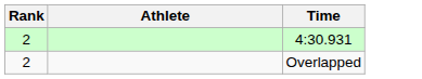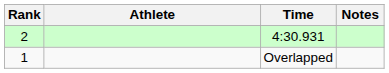+ column: Notes
Overlapped | Rank: 2 -> 1
